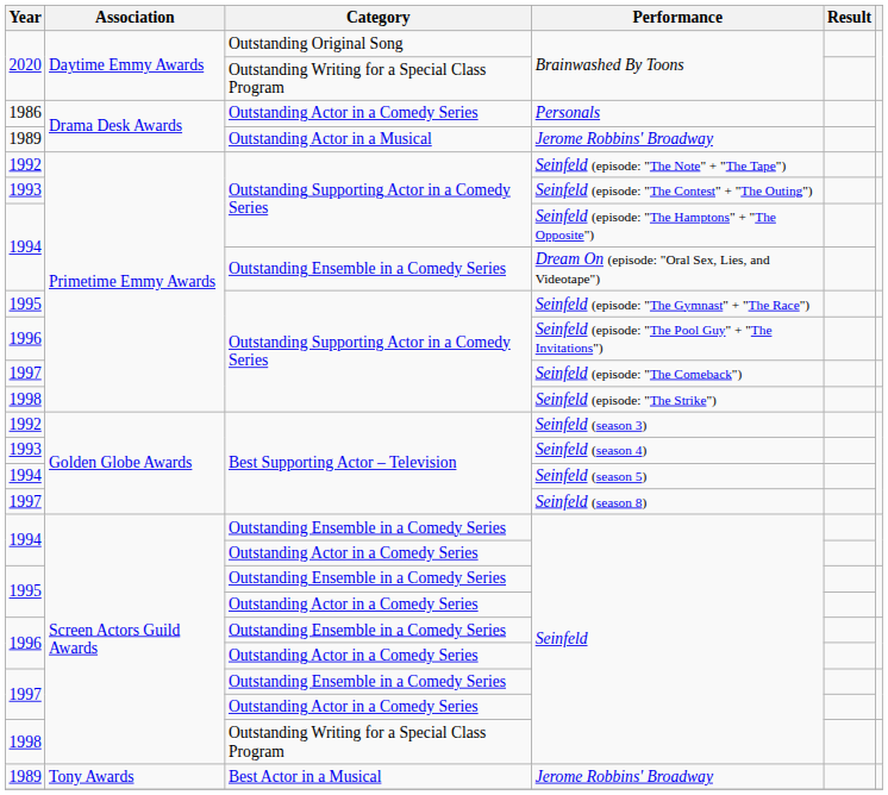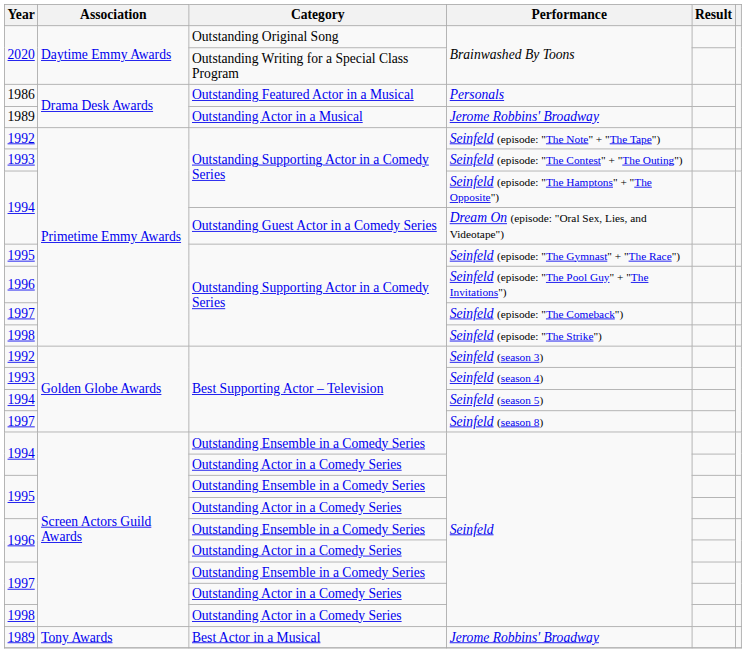Personals | Category: Outstanding Actor in a Comedy Series -> Outstanding Featured Actor in a Musical
Dream On (episode: "Oral Sex, Lies, and Videotape") | Category: Outstanding Ensemble in a Comedy Series -> Outstanding Guest Actor in a Comedy Series
1998 / Seinfeld | Category: Outstanding Writing for a Special Class Program -> Outstanding Actor in a Comedy Series
